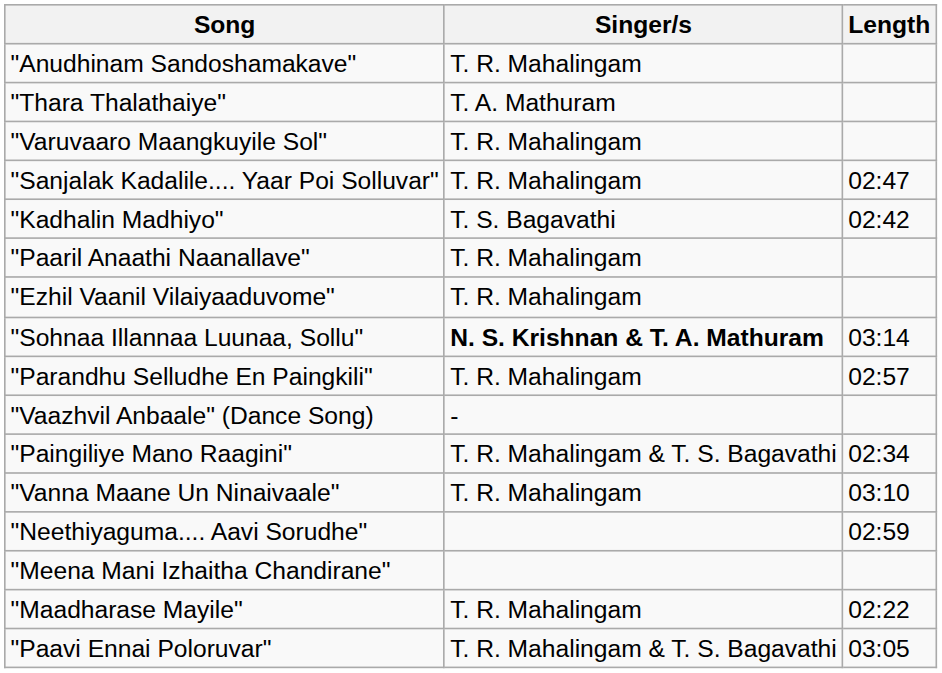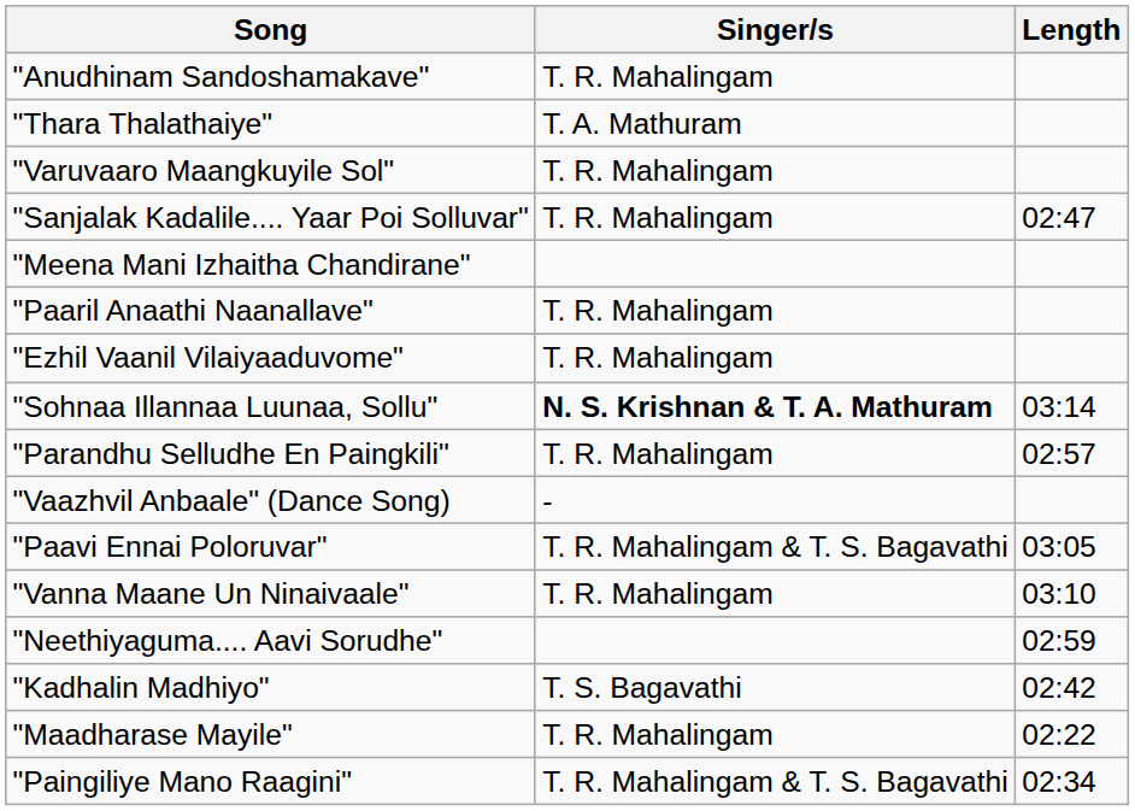rows swapped: "Meena Mani Izhaitha Chandirane" <-> "Kadhalin Madhiyo"
rows swapped: "Paingiliye Mano Raagini" <-> "Paavi Ennai Poloruvar"
